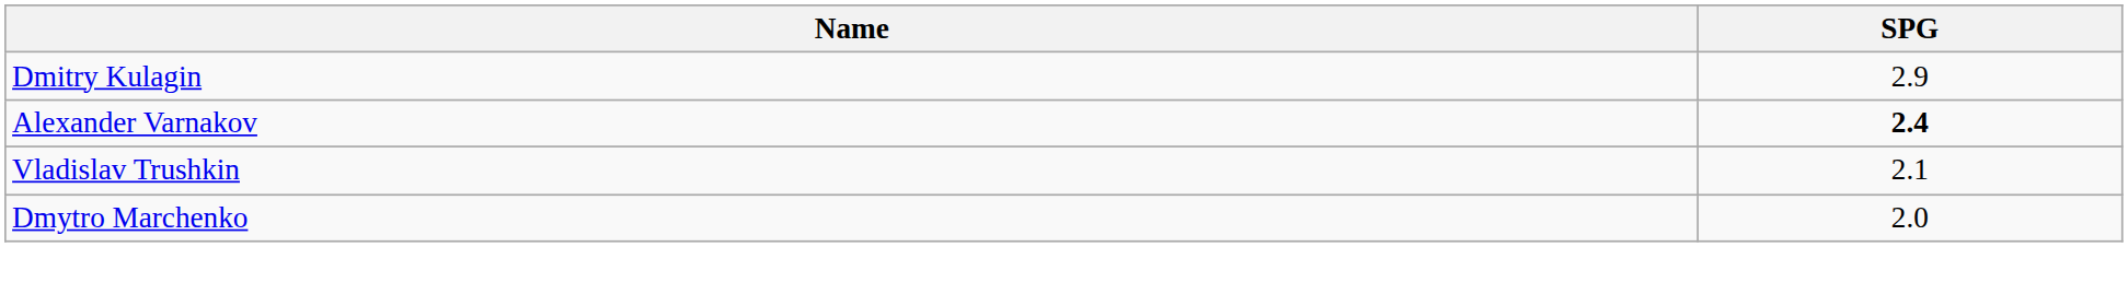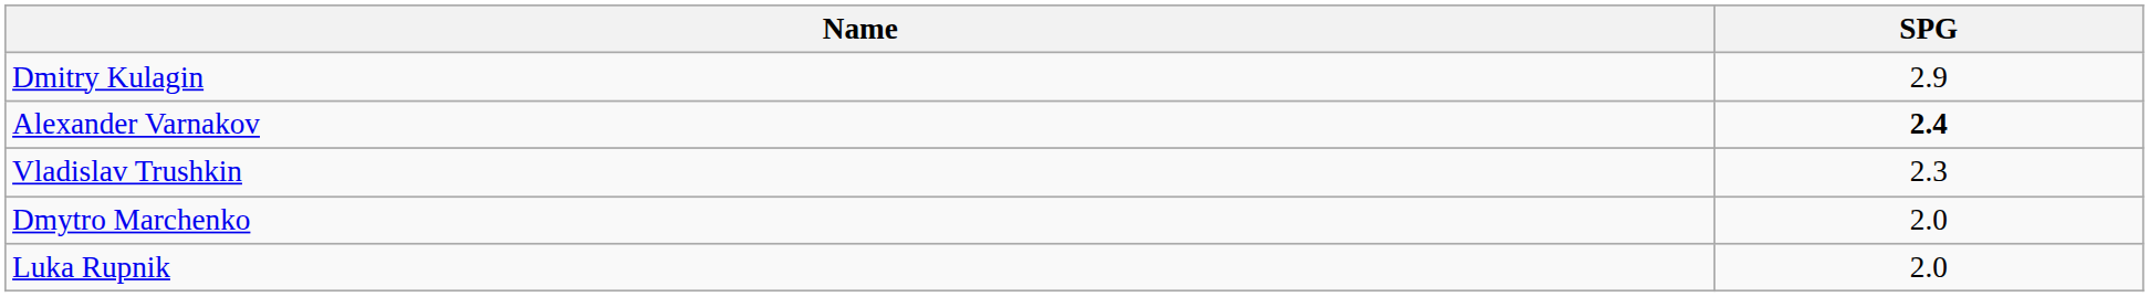Vladislav Trushkin | SPG: 2.1 -> 2.3
+ row: Luka Rupnik | 2.0
